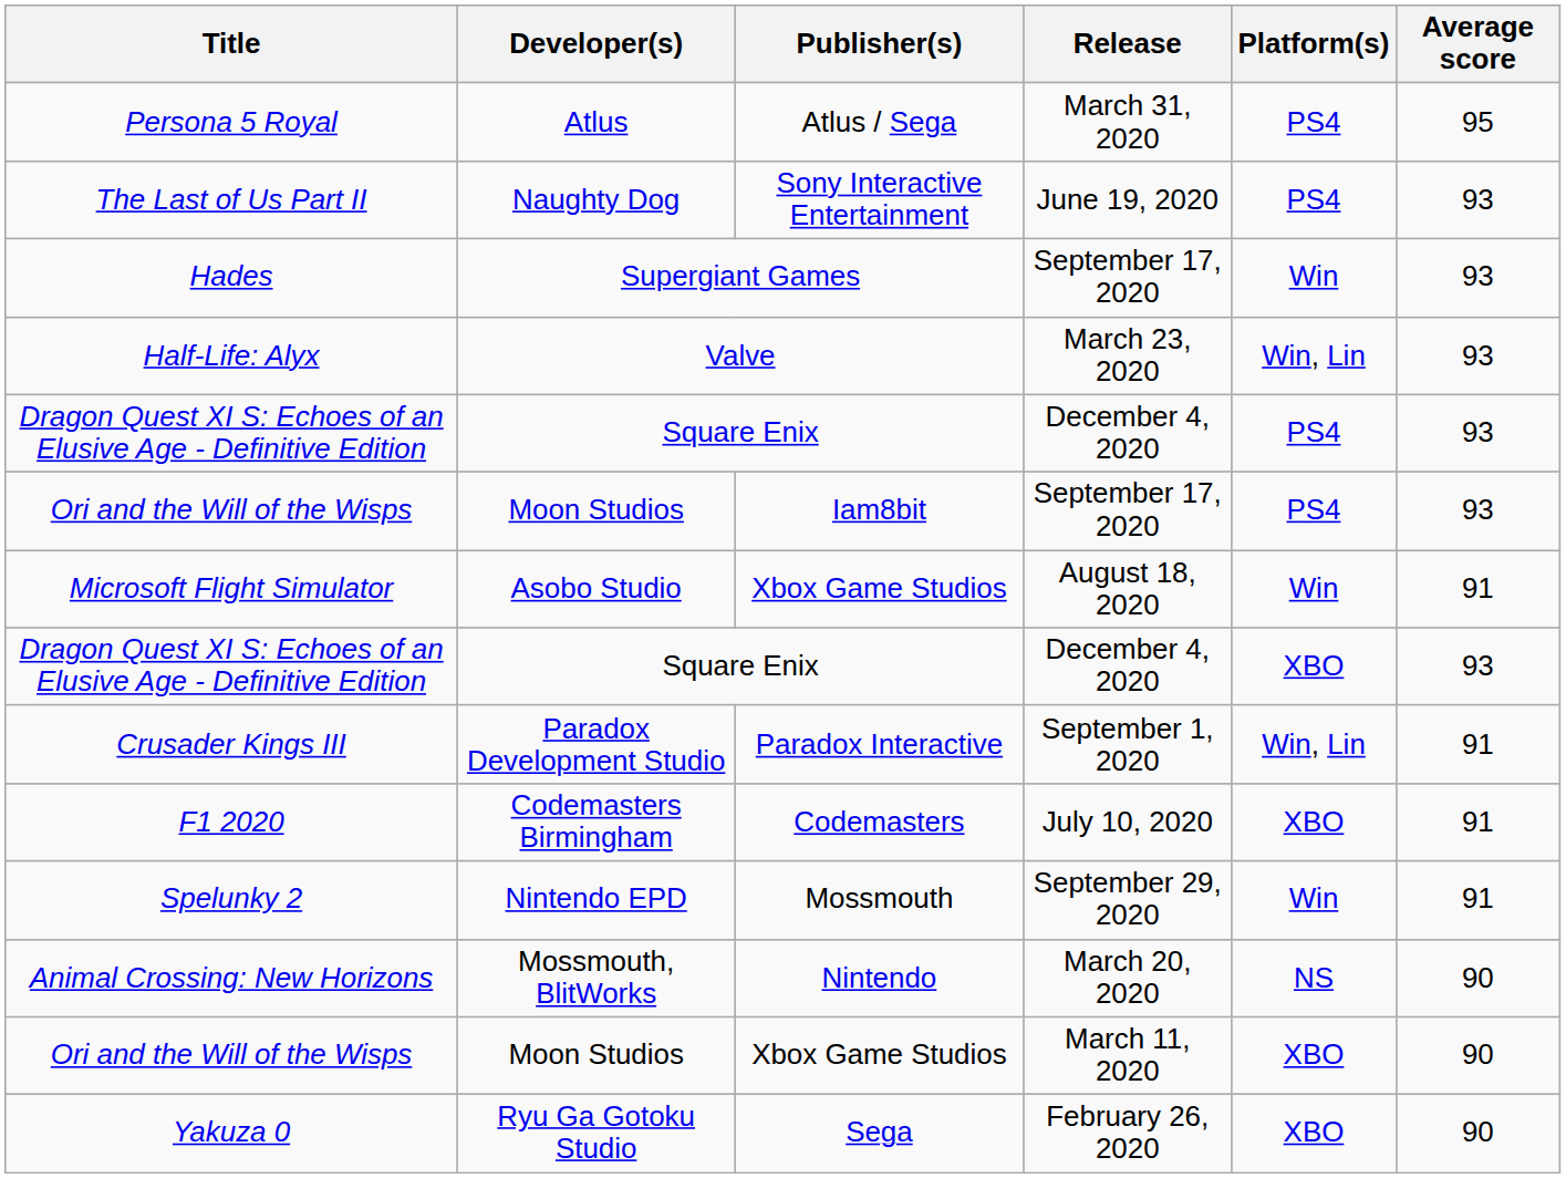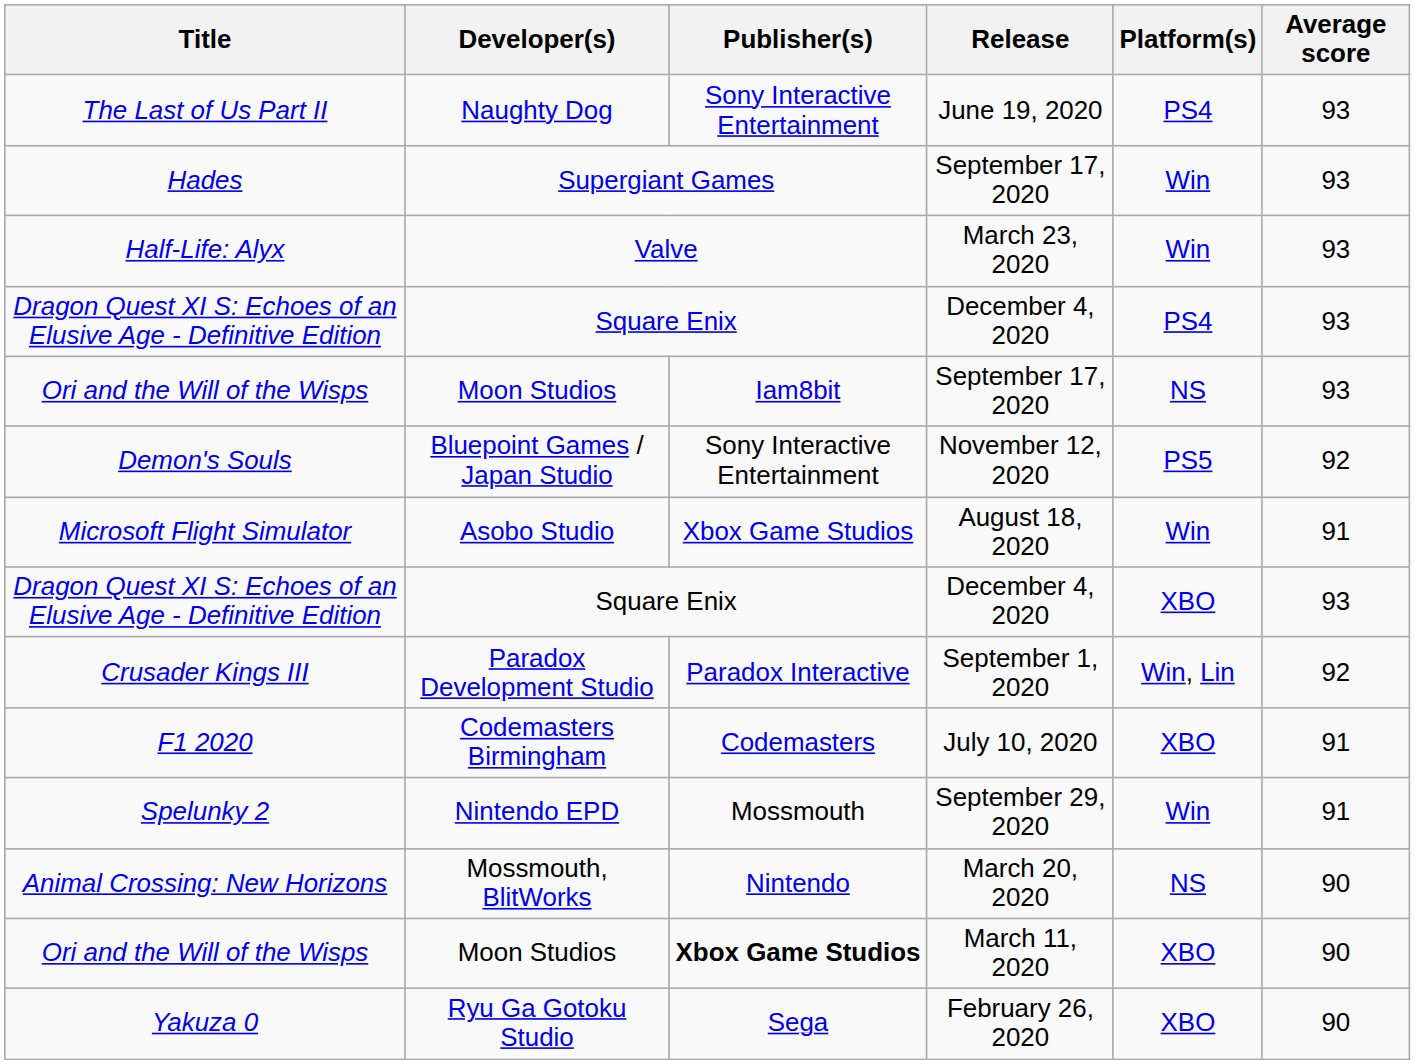- row: Persona 5 Royal | Atlus | Atlus / Sega | March 31, 2020 | PS4 | 95
Half-Life: Alyx | Platform(s): Win, Lin -> Win
Ori and the Will of the Wisps / September 17, 2020 | Platform(s): PS4 -> NS
+ row: Demon's Souls | Bluepoint Games / Japan Studio | Sony Interactive Entertainment | November 12, 2020 | PS5 | 92
Crusader Kings III | Average score: 91 -> 92
Ori and the Will of the Wisps / March 11, 2020 | Publisher(s): normal -> bold
